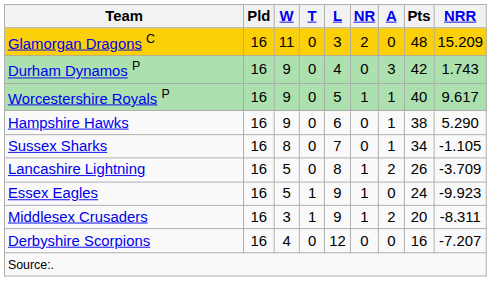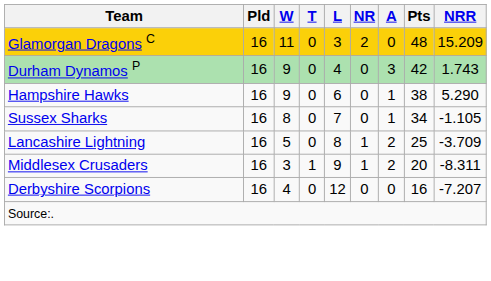- row: Worcestershire Royals P | 16 | 9 | 0 | 5 | 1 | 1 | 40 | 9.617
Lancashire Lightning | Pts: 26 -> 25
- row: Essex Eagles | 16 | 5 | 1 | 9 | 1 | 0 | 24 | -9.923
